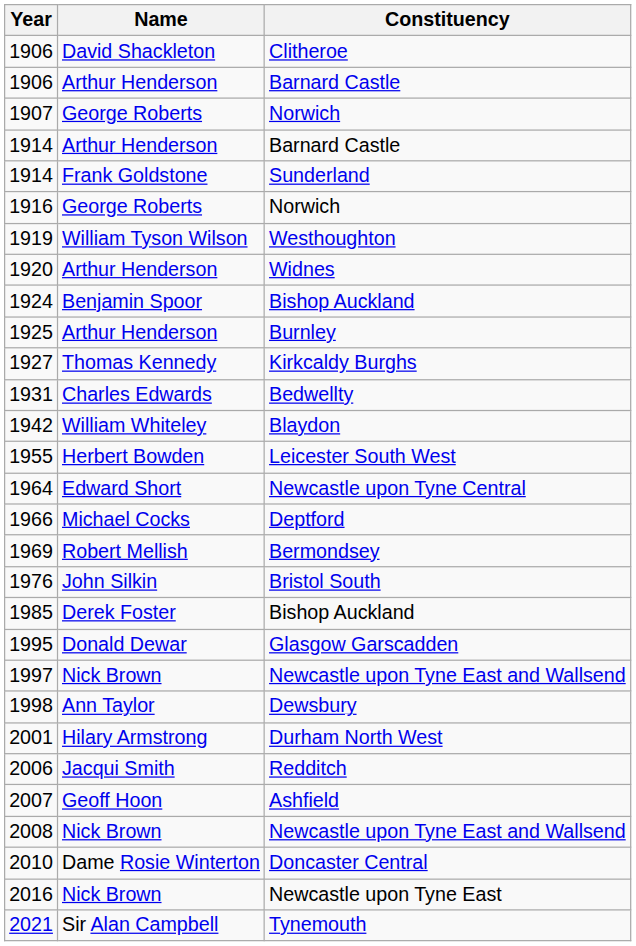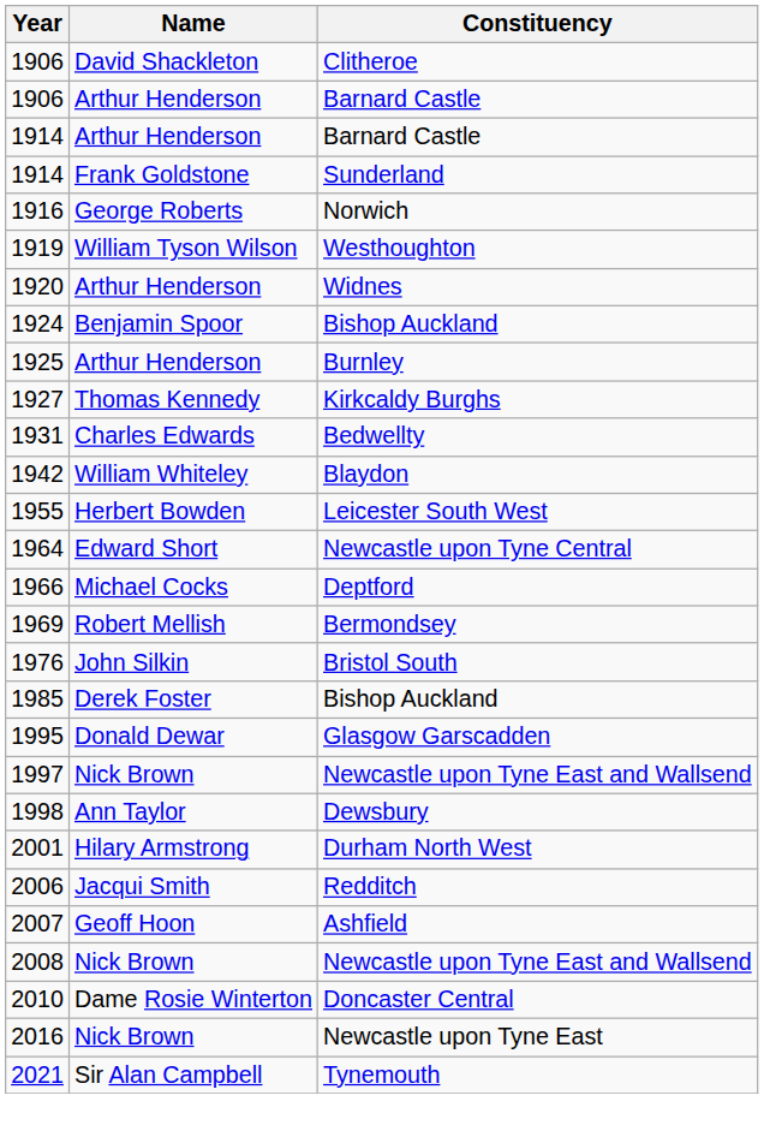- row: 1907 | George Roberts | Norwich
